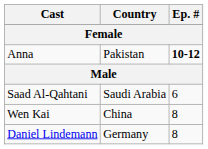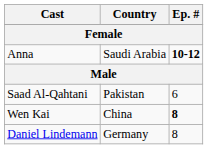Anna | Country: Pakistan -> Saudi Arabia
Saad Al-Qahtani | Country: Saudi Arabia -> Pakistan
Wen Kai | Ep. #: normal -> bold
